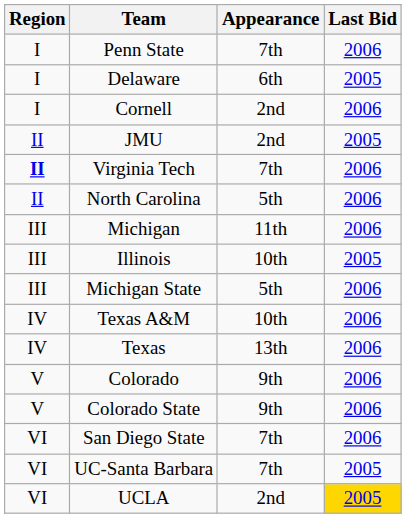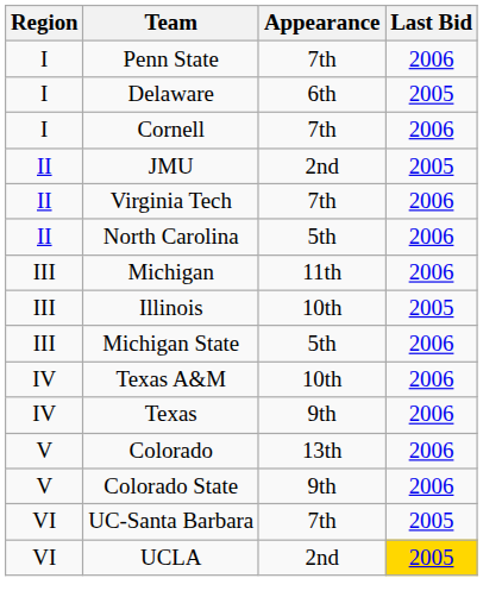Cornell | Appearance: 2nd -> 7th
Virginia Tech | Region: bold -> normal
Texas | Appearance: 13th -> 9th
Colorado | Appearance: 9th -> 13th
- row: VI | San Diego State | 7th | 2006
